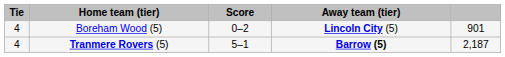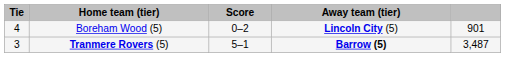Tranmere Rovers (5) | Tie: 4 -> 3
Tranmere Rovers (5) | column 5: 2,187 -> 3,487
